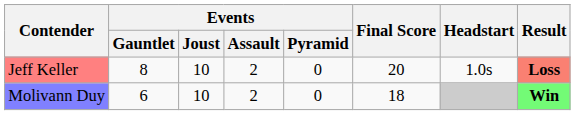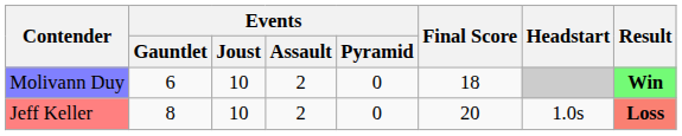rows swapped: Jeff Keller <-> Molivann Duy
